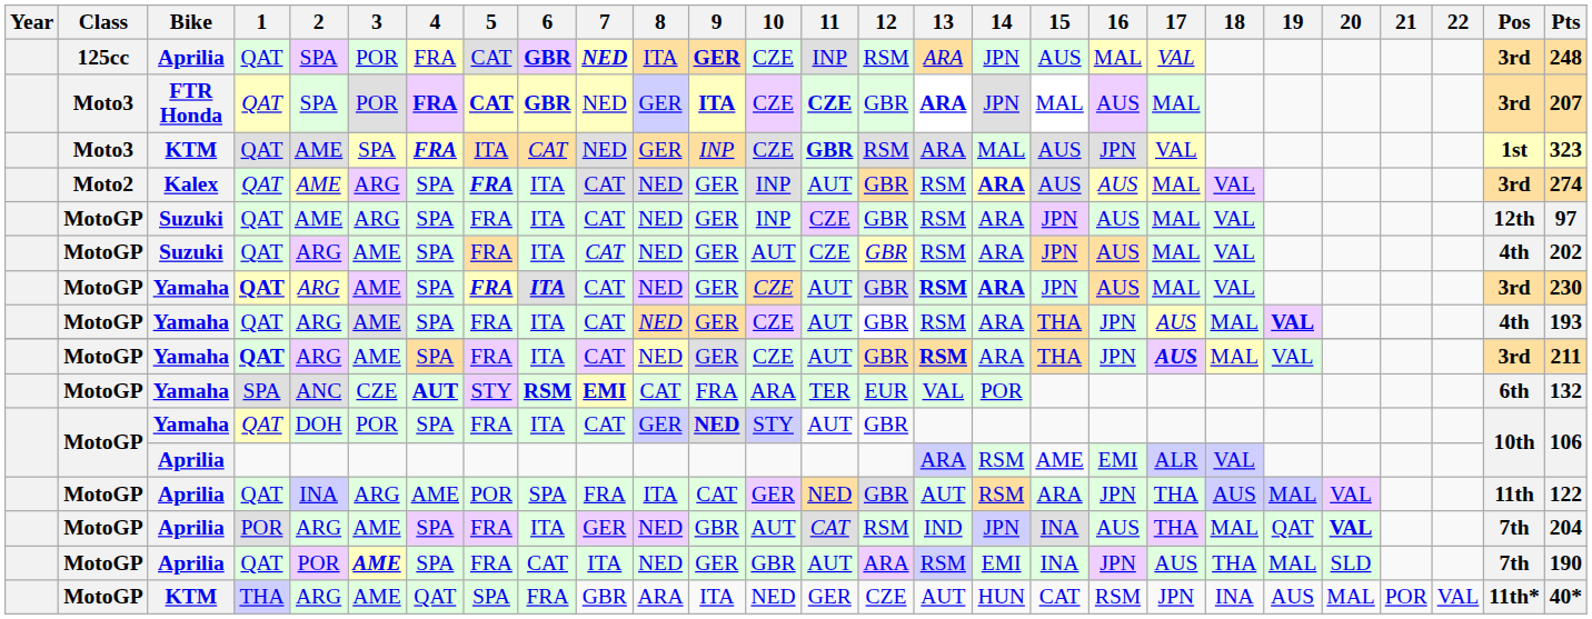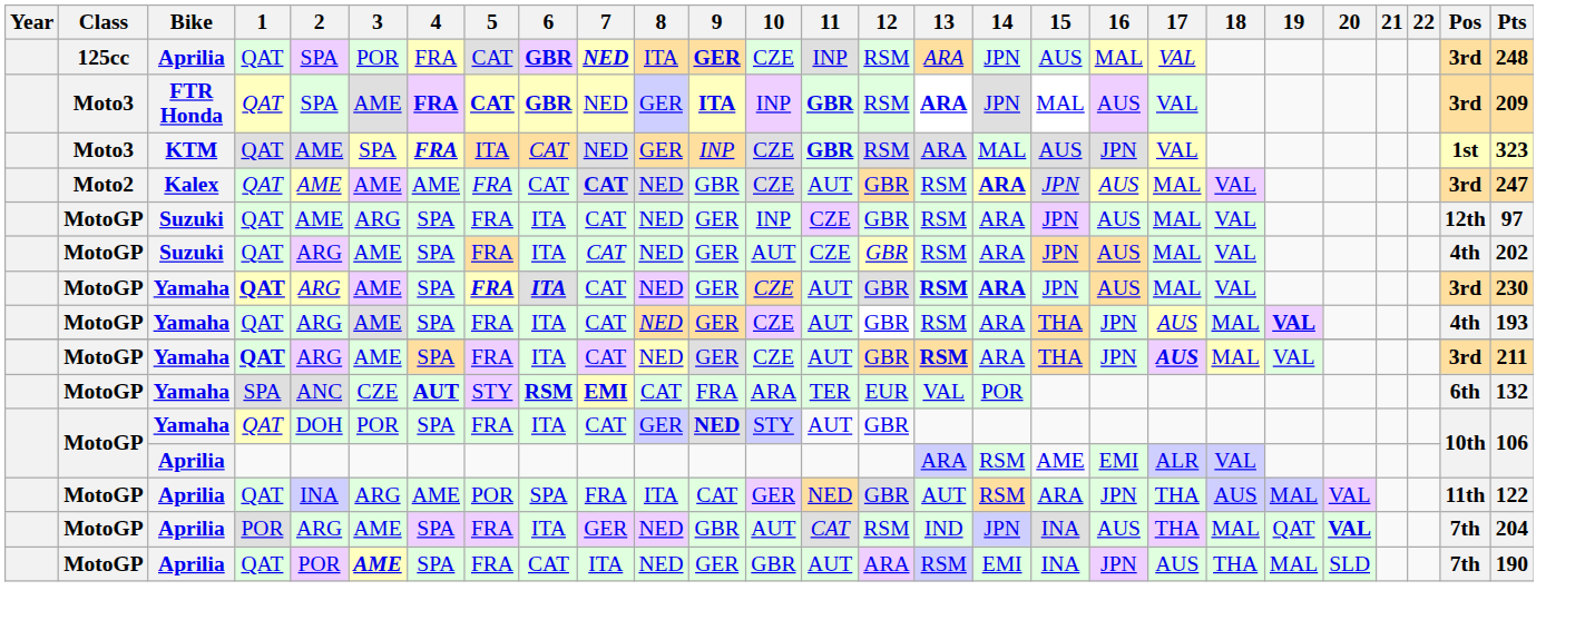FTR Honda | 3: POR -> AME
FTR Honda | 10: CZE -> INP
FTR Honda | 11: CZE -> GBR
FTR Honda | 12: GBR -> RSM
FTR Honda | 17: MAL -> VAL
FTR Honda | Pts: 207 -> 209
Kalex | 3: ARG -> AME
Kalex | 4: SPA -> AME
Kalex | 5: bold -> normal
Kalex | 6: ITA -> CAT
Kalex | 7: normal -> bold
Kalex | 9: GER -> GBR
Kalex | 10: INP -> CZE
Kalex | 15: AUS -> JPN
Kalex | Pts: 274 -> 247
- row: MotoGP | KTM | THA | ARG | AME | QAT | SPA | FRA | GBR | ARA | ITA | NED | GER | CZE | AUT | HUN | CAT | RSM | JPN | INA | AUS | MAL | POR | VAL | 11th* | 40*
